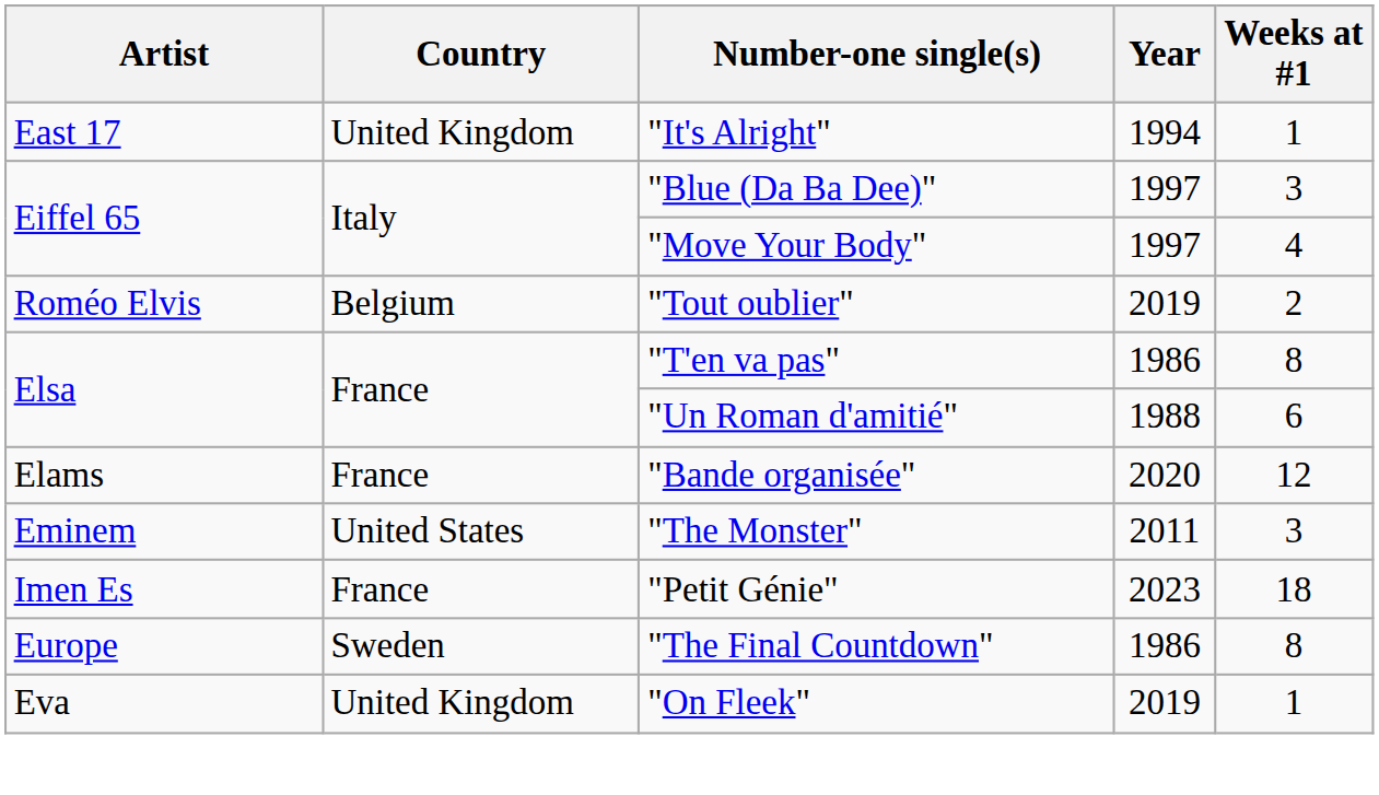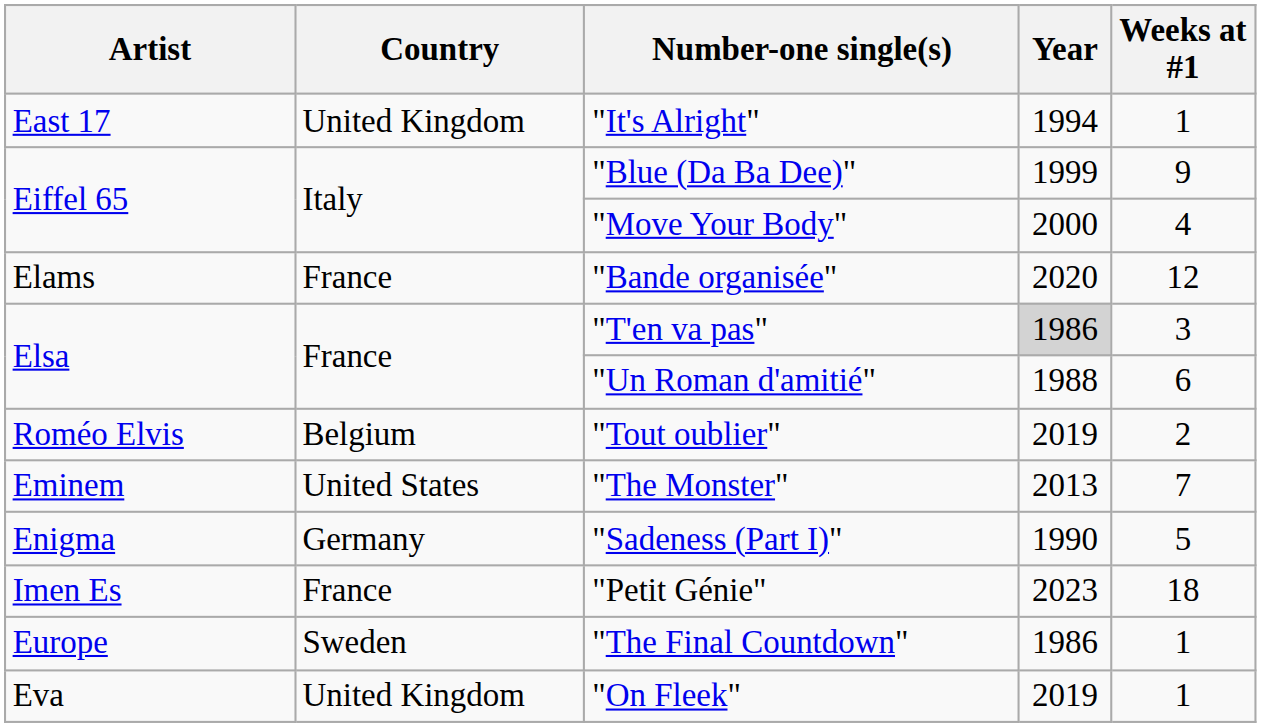"Blue (Da Ba Dee)" | Year: 1997 -> 1999
"Blue (Da Ba Dee)" | Weeks at #1: 3 -> 9
"Move Your Body" | Year: 1997 -> 2000
rows swapped: "Bande organisée" <-> "Tout oublier"
"T'en va pas" | Year: no background -> lightgrey background
"T'en va pas" | Weeks at #1: 8 -> 3
"The Monster" | Year: 2011 -> 2013
"The Monster" | Weeks at #1: 3 -> 7
+ row: Enigma | Germany | "Sadeness (Part I)" | 1990 | 5
"The Final Countdown" | Weeks at #1: 8 -> 1
